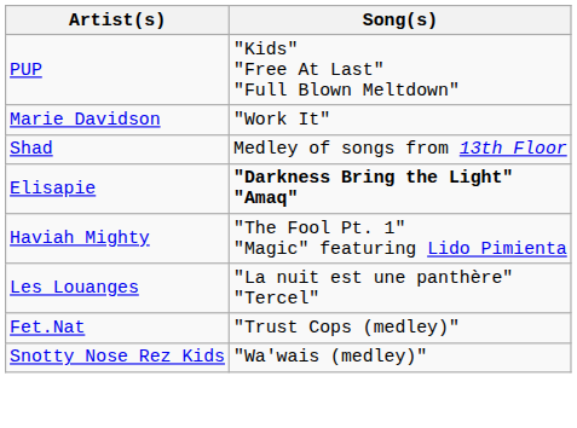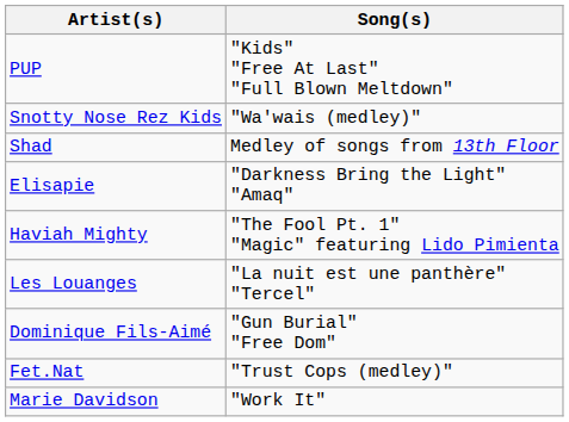rows swapped: Marie Davidson <-> Snotty Nose Rez Kids
Elisapie | Song(s): bold -> normal
+ row: Dominique Fils-Aimé | "Gun Burial" "Free Dom"
